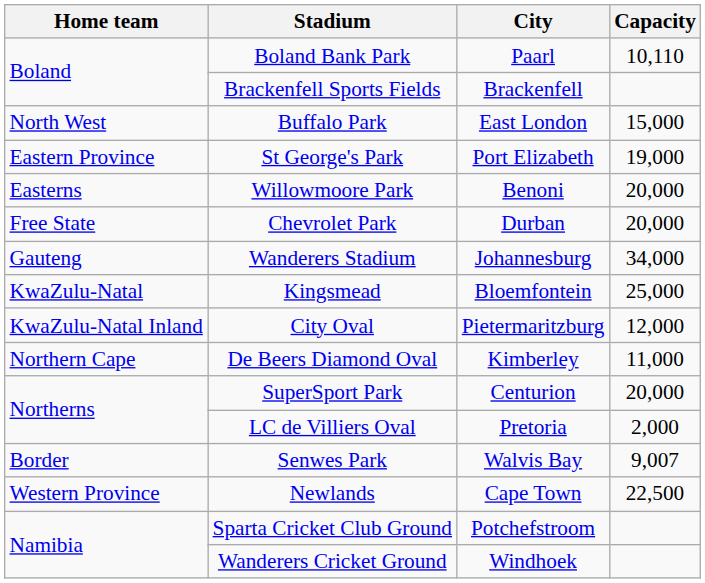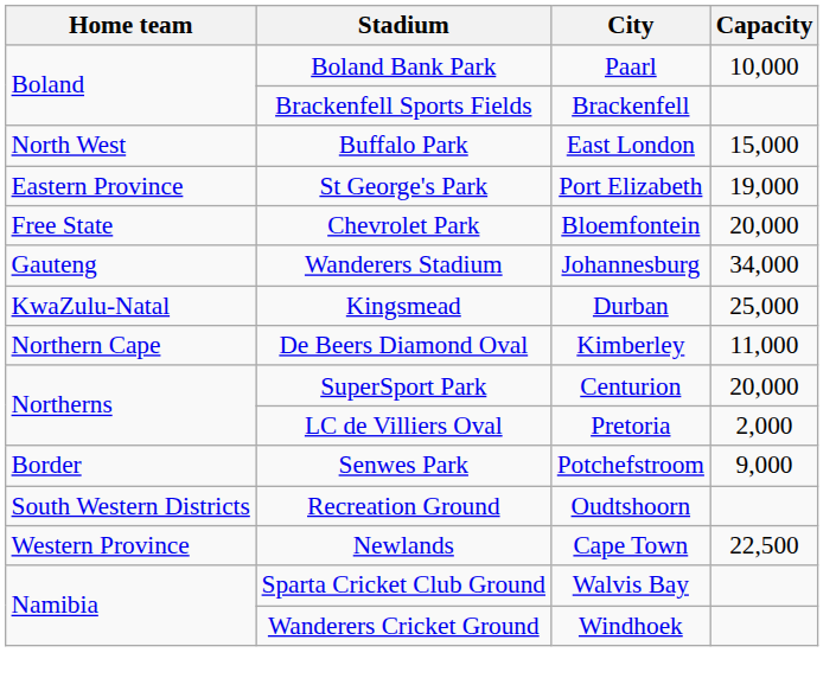Boland Bank Park | Capacity: 10,110 -> 10,000
- row: Easterns | Willowmoore Park | Benoni | 20,000
Chevrolet Park | City: Durban -> Bloemfontein
Kingsmead | City: Bloemfontein -> Durban
- row: KwaZulu-Natal Inland | City Oval | Pietermaritzburg | 12,000
Senwes Park | City: Walvis Bay -> Potchefstroom
Senwes Park | Capacity: 9,007 -> 9,000
+ row: South Western Districts | Recreation Ground | Oudtshoorn
Sparta Cricket Club Ground | City: Potchefstroom -> Walvis Bay
